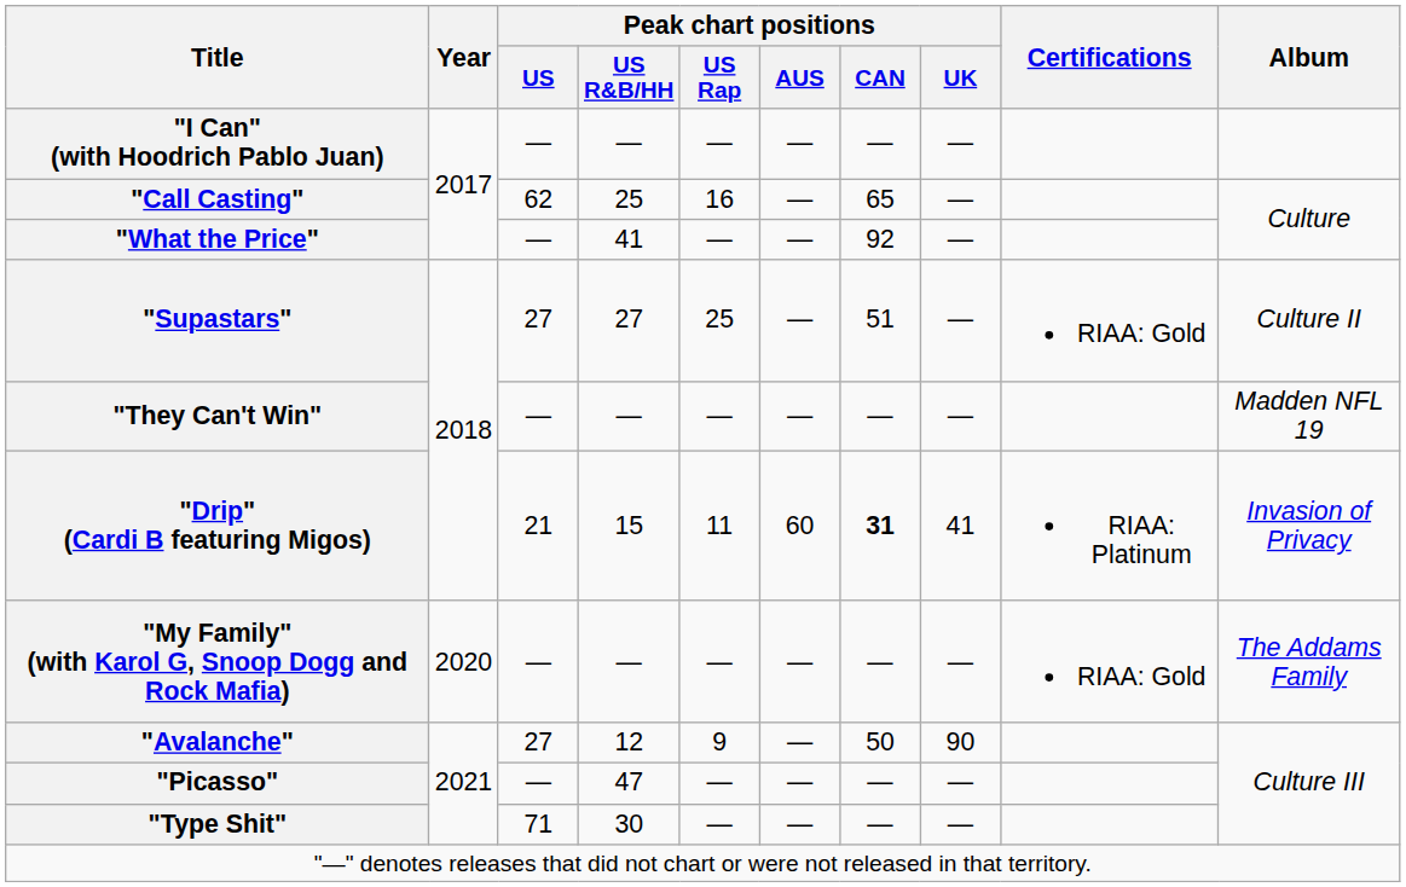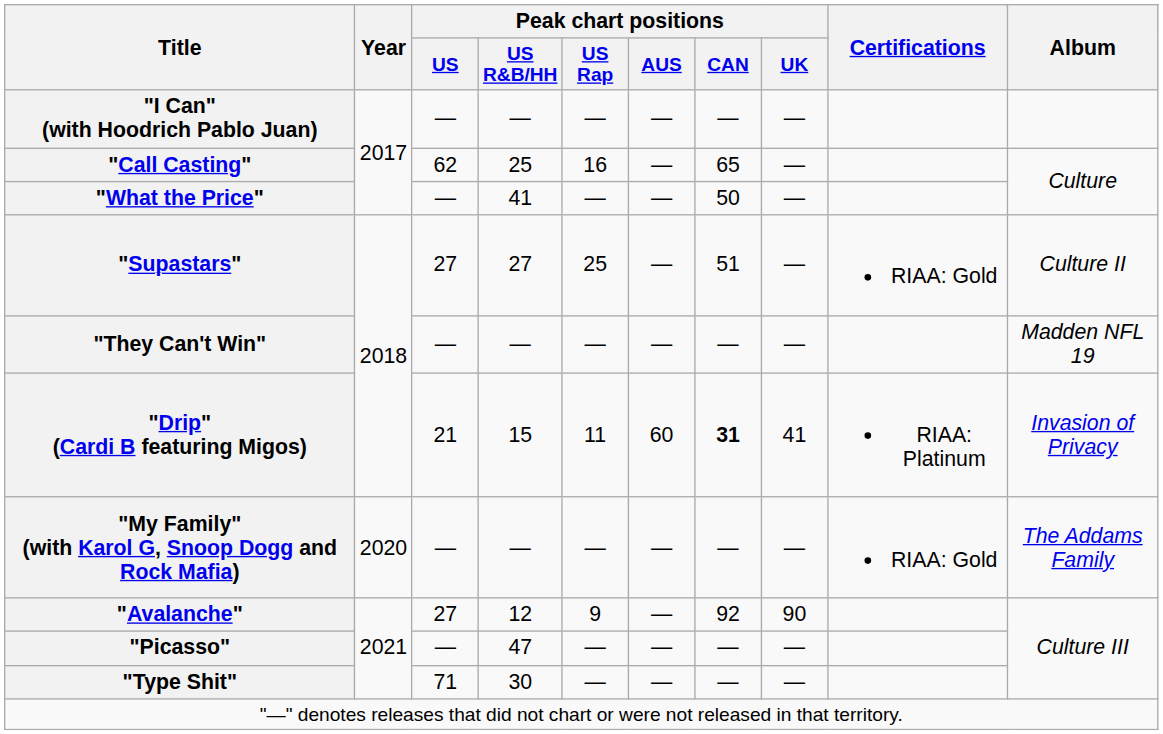"What the Price" | Peak chart positions / CAN: 92 -> 50
"Avalanche" | Peak chart positions / CAN: 50 -> 92
